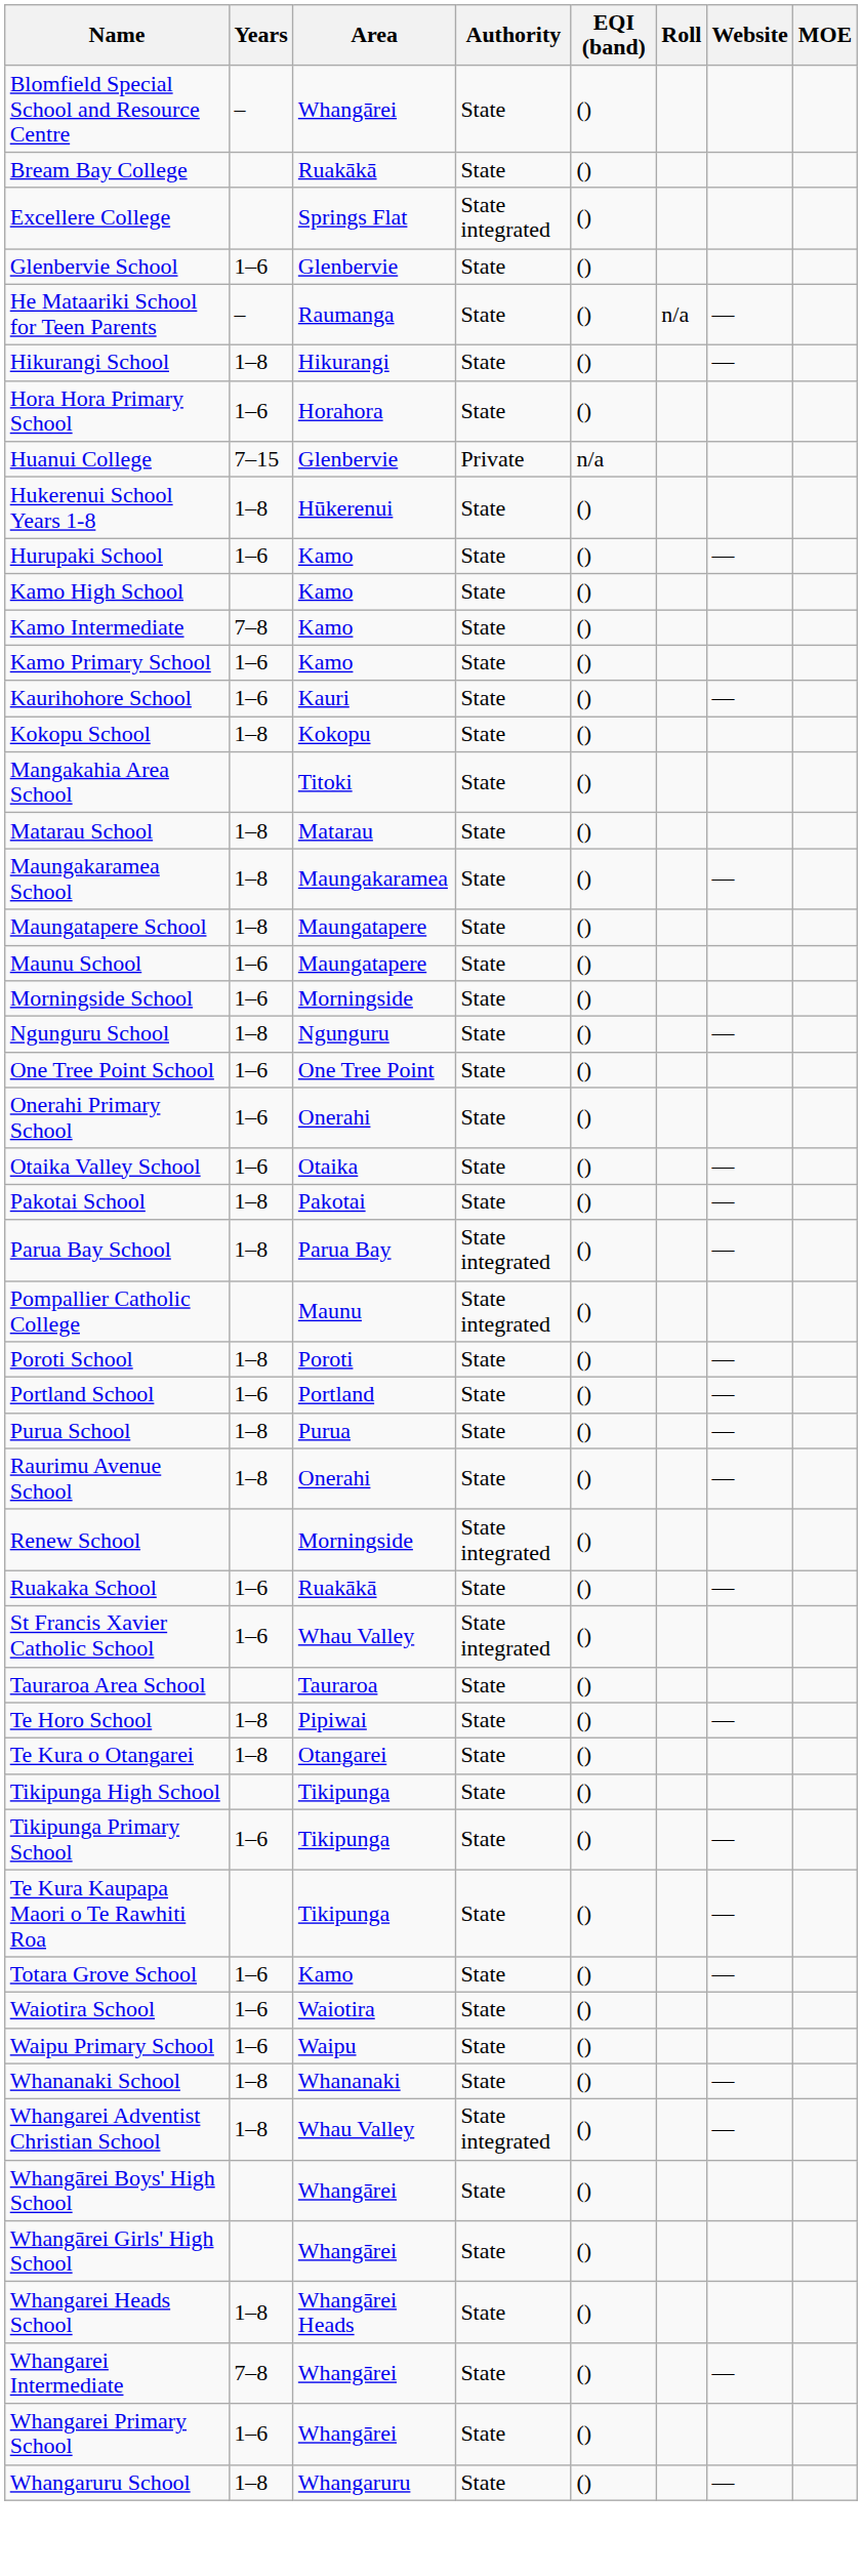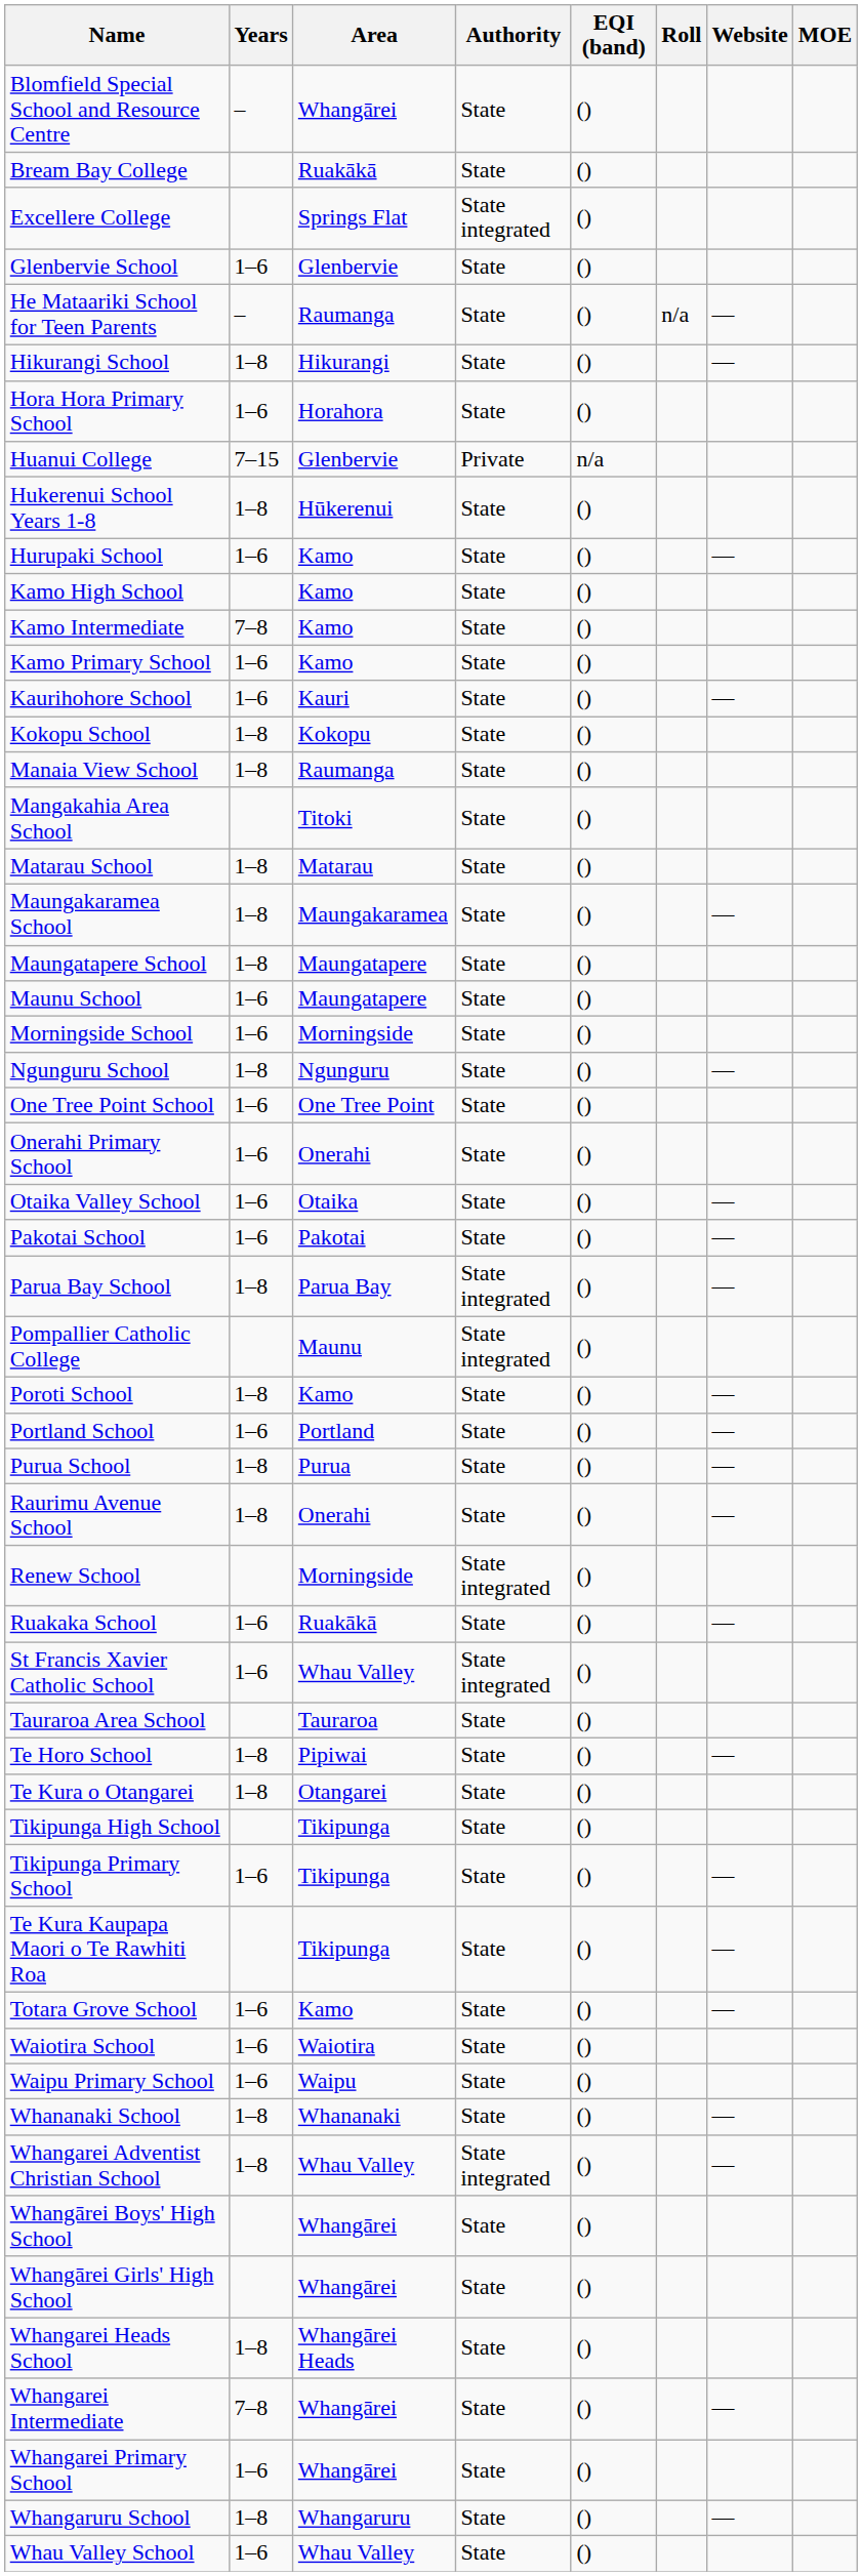+ row: Manaia View School | 1–8 | Raumanga | State | ()
Pakotai School | Years: 1–8 -> 1–6
Poroti School | Area: Poroti -> Kamo
+ row: Whau Valley School | 1–6 | Whau Valley | State | ()
